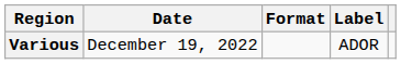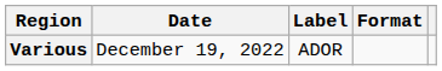columns swapped: Format <-> Label
